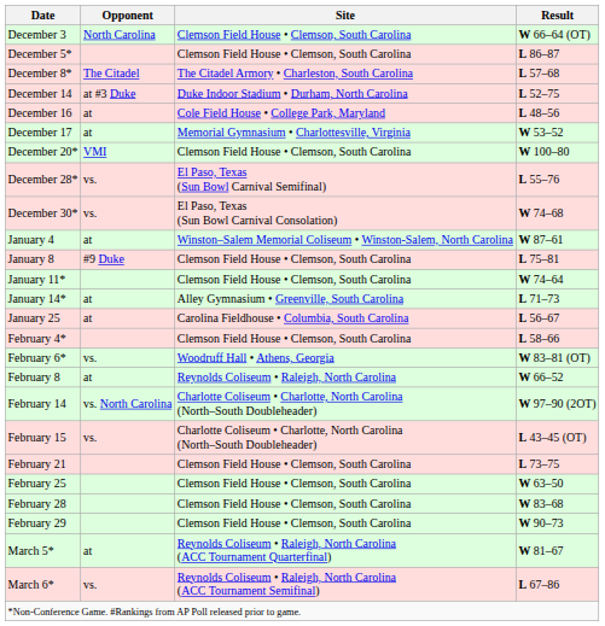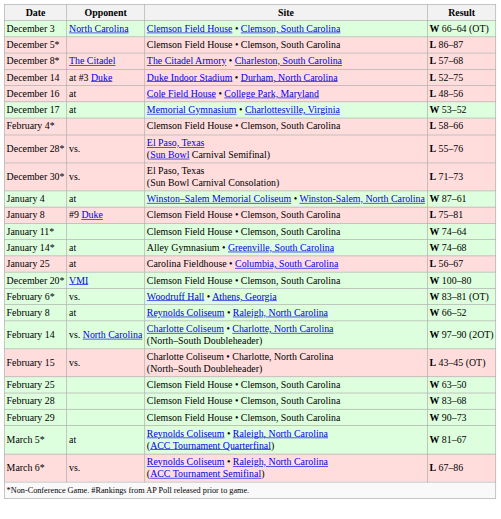rows swapped: December 20* <-> February 4*
December 30* | Result: W 74–68 -> L 71–73
January 14* | Result: L 71–73 -> W 74–68
- row: February 21 | Clemson Field House • Clemson, South Carolina | L 73–75
